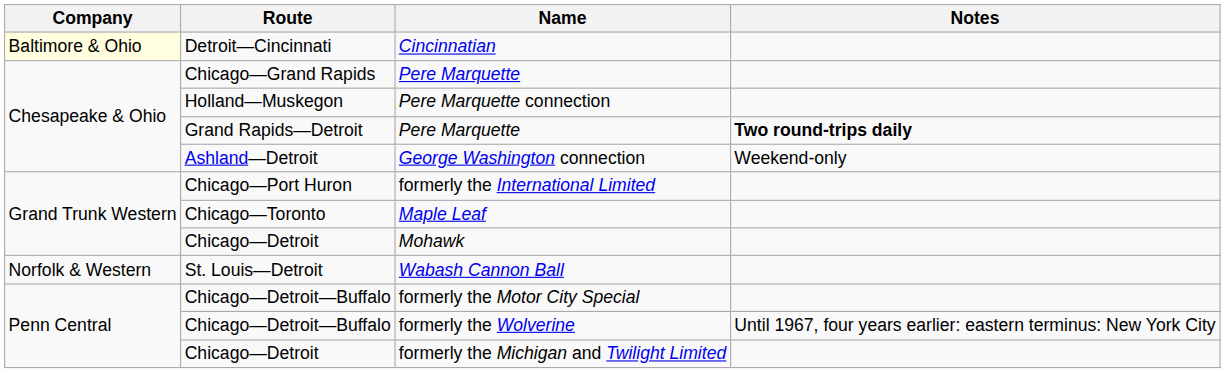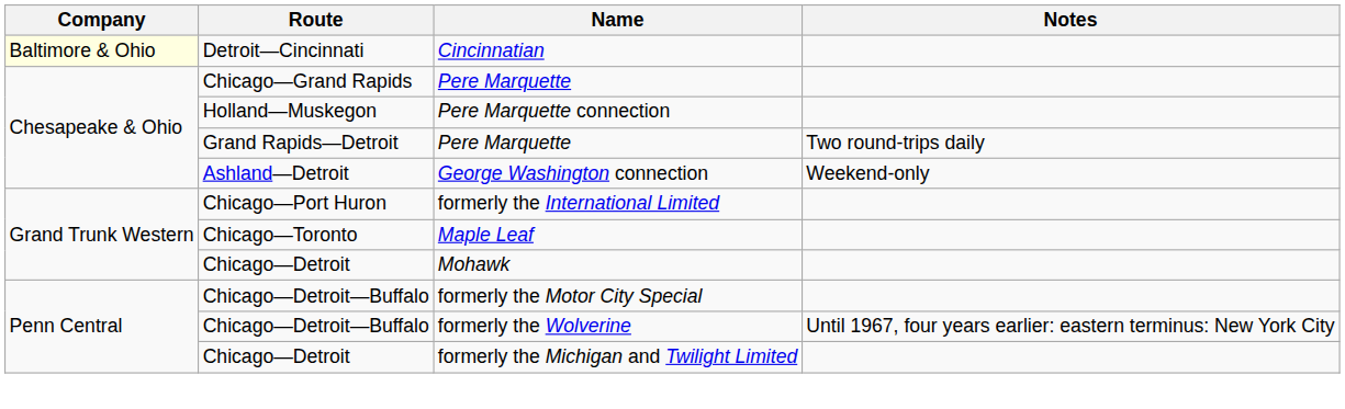Grand Rapids—Detroit / Pere Marquette | Notes: bold -> normal
- row: Norfolk & Western | St. Louis—Detroit | Wabash Cannon Ball
